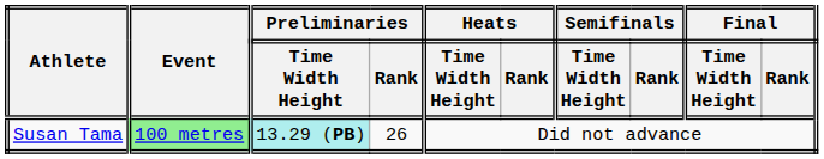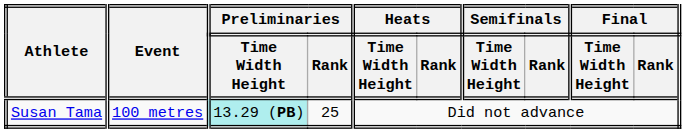Susan Tama | Event: lightgreen background -> no background
Susan Tama | Preliminaries / Rank: 26 -> 25
